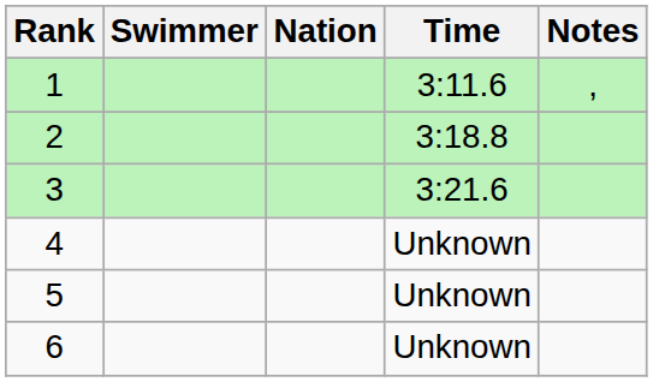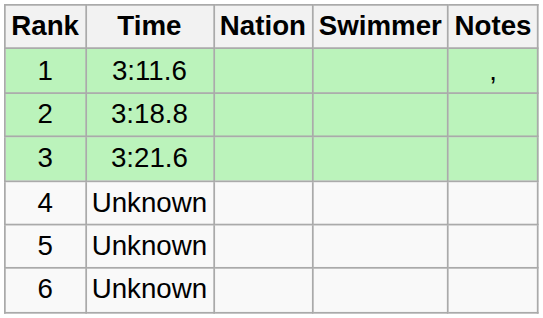columns swapped: Swimmer <-> Time
